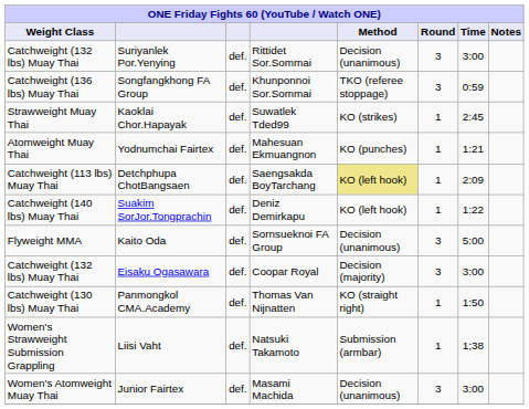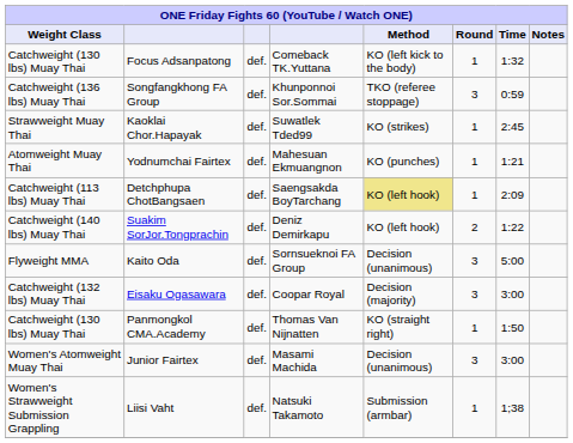- row: Catchweight (132 lbs) Muay Thai | Suriyanlek Por.Yenying | def. | Rittidet Sor.Sommai | Decision (unanimous) | 3 | 3:00
+ row: Catchweight (130 lbs) Muay Thai | Focus Adsanpatong | def. | Comeback TK.Yuttana | KO (left kick to the body) | 1 | 1:32
Suakim SorJor.Tongprachin | Round: 1 -> 2
rows swapped: Junior Fairtex <-> Liisi Vaht
